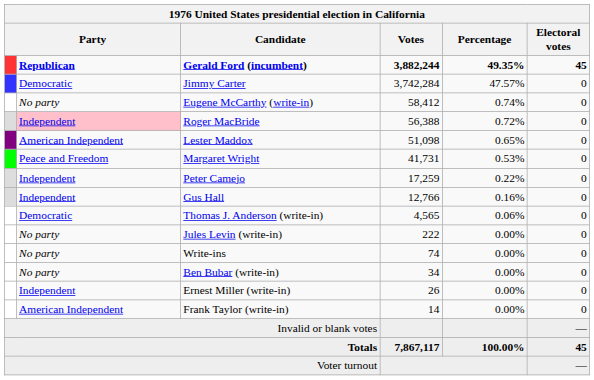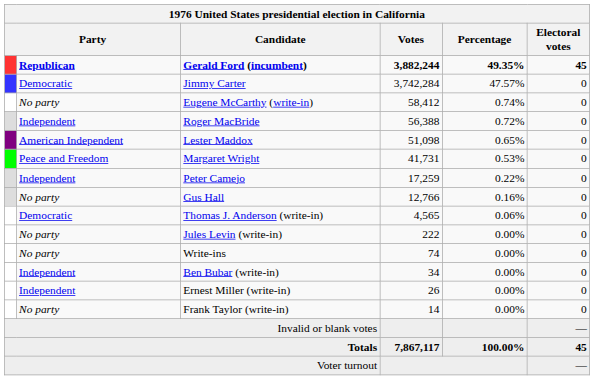Roger MacBride | column 2: pink background -> no background
Gus Hall | column 2: Independent -> No party
Ben Bubar (write-in) | column 2: No party -> Independent
Frank Taylor (write-in) | column 2: American Independent -> No party
